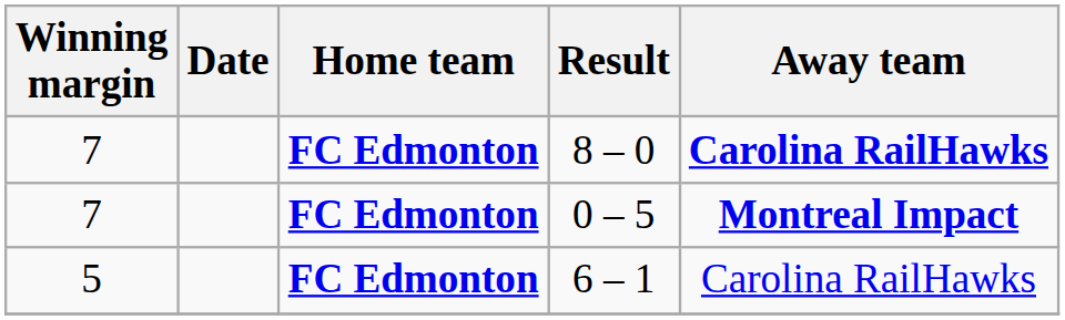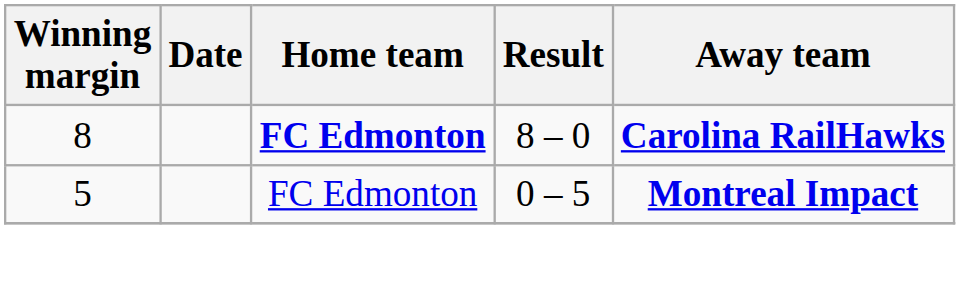8 – 0 | Winning margin: 7 -> 8
0 – 5 | Winning margin: 7 -> 5
0 – 5 | Home team: bold -> normal
- row: 5 | FC Edmonton | 6 – 1 | Carolina RailHawks
